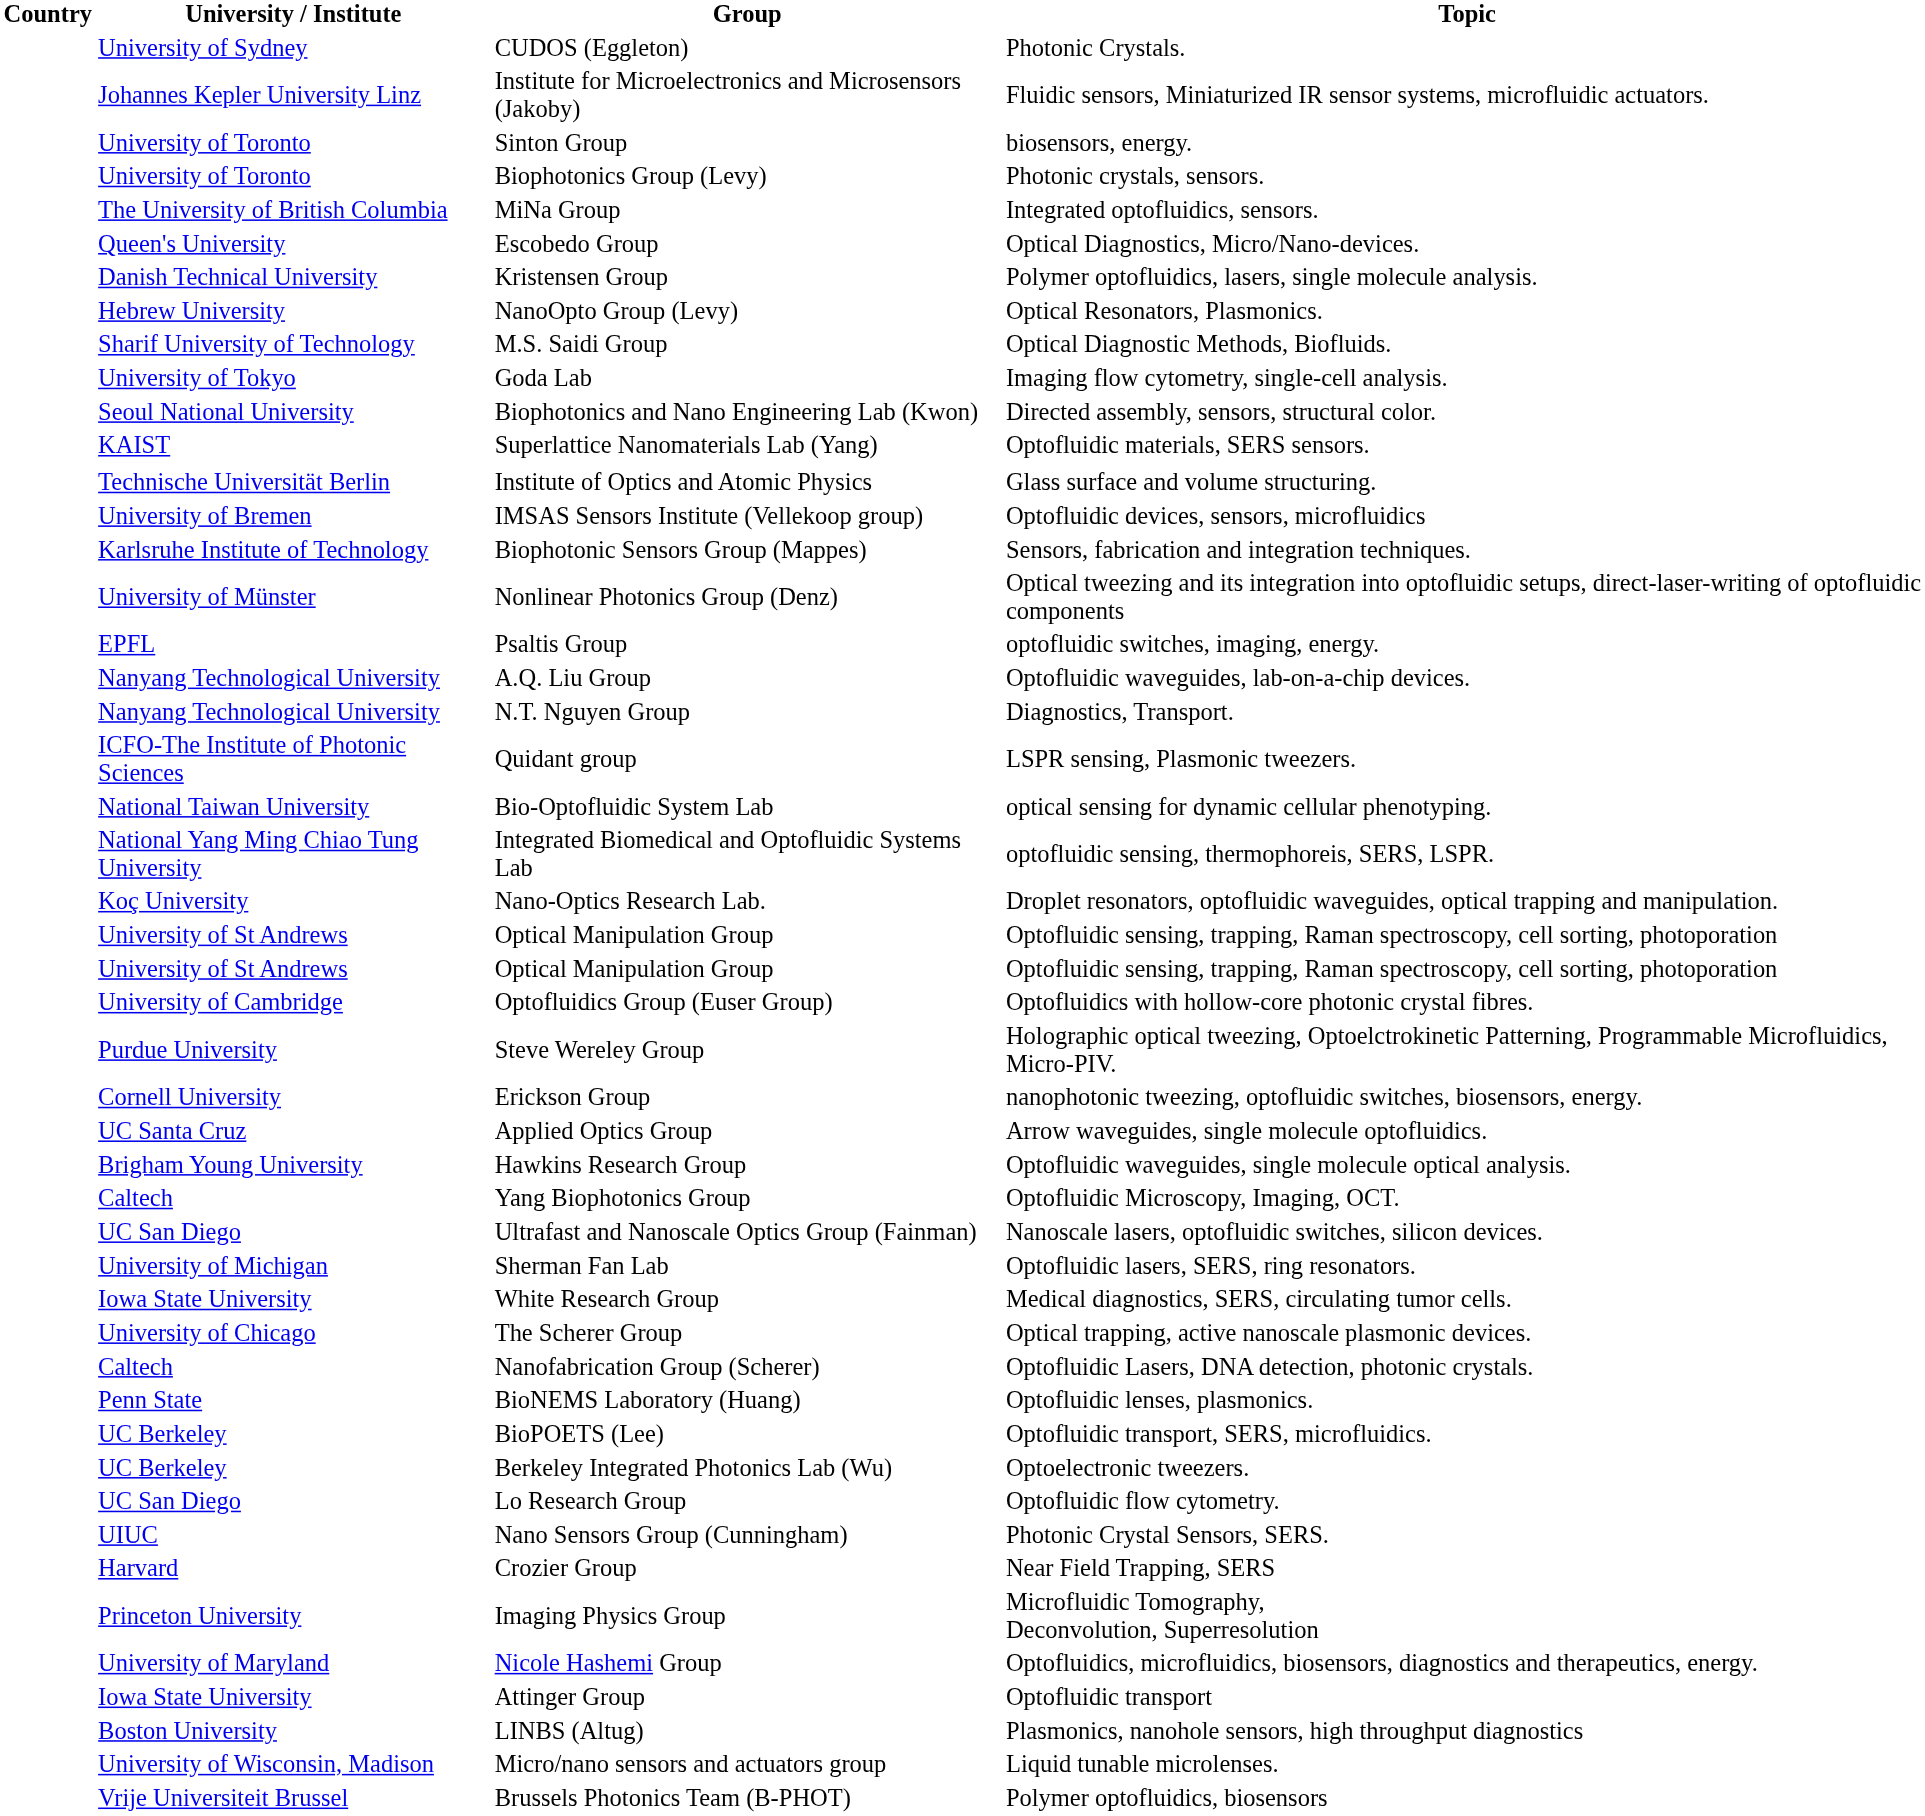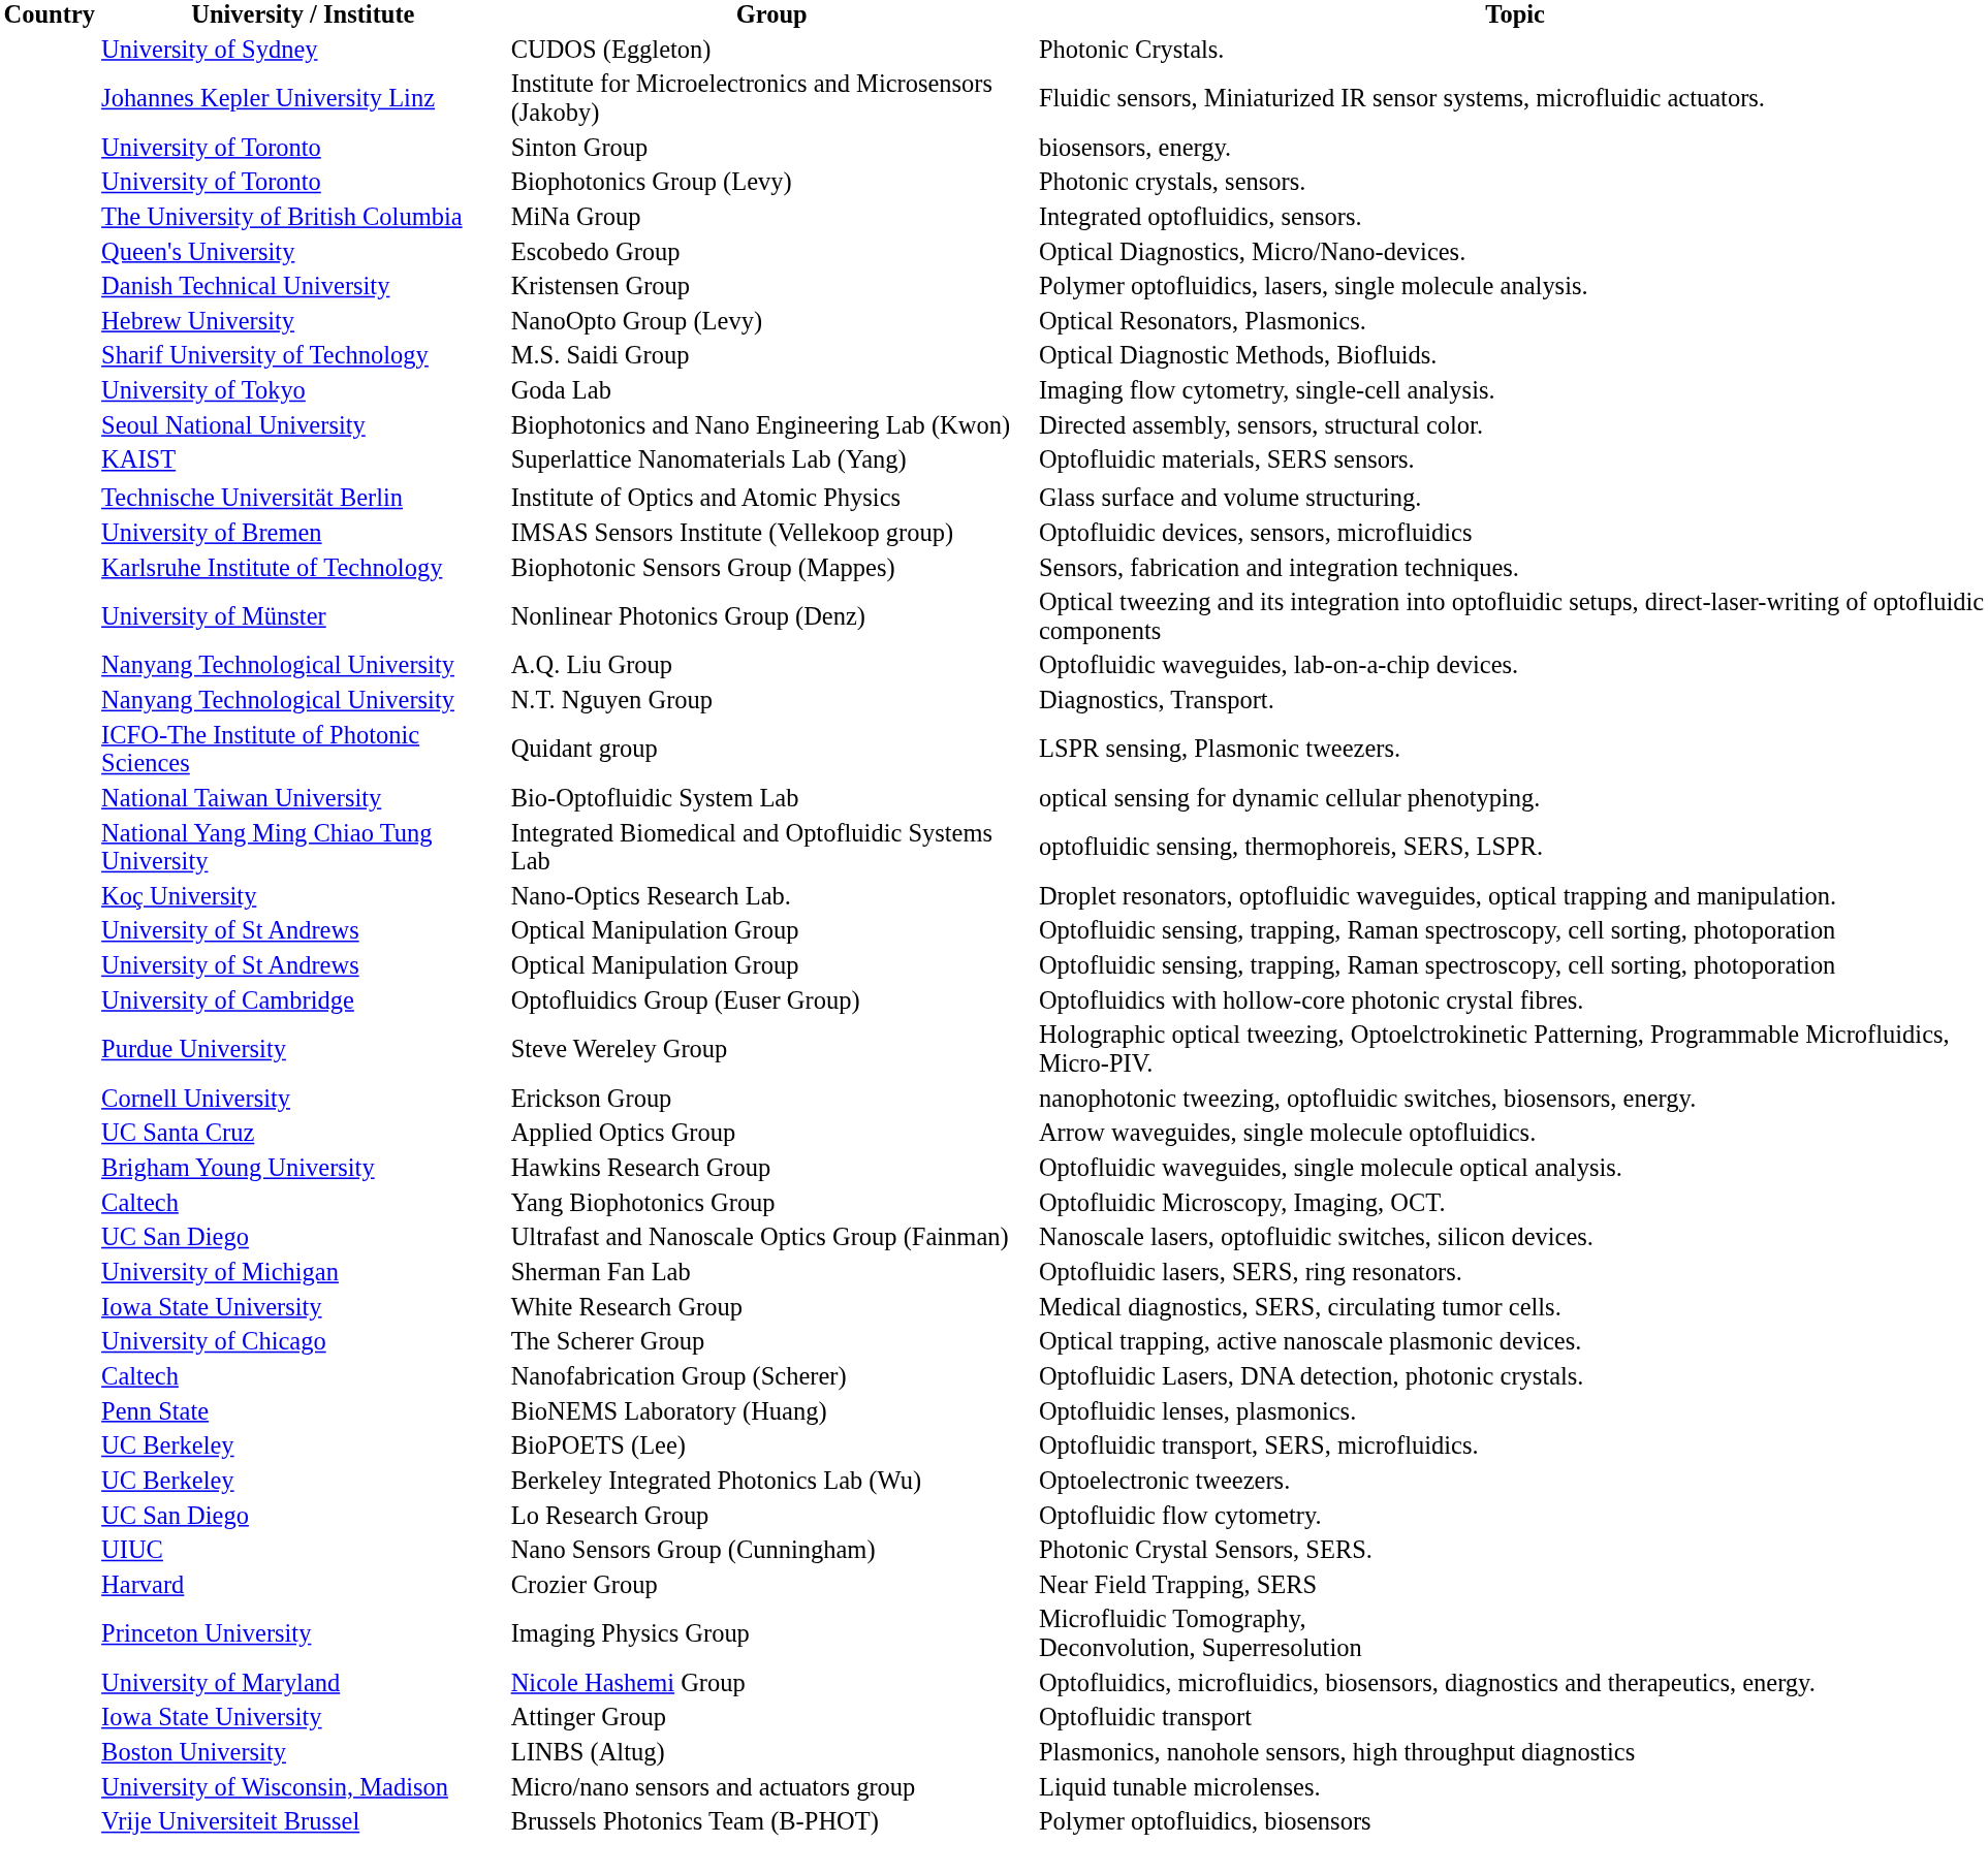- row: EPFL | Psaltis Group | optofluidic switches, imaging, energy.
